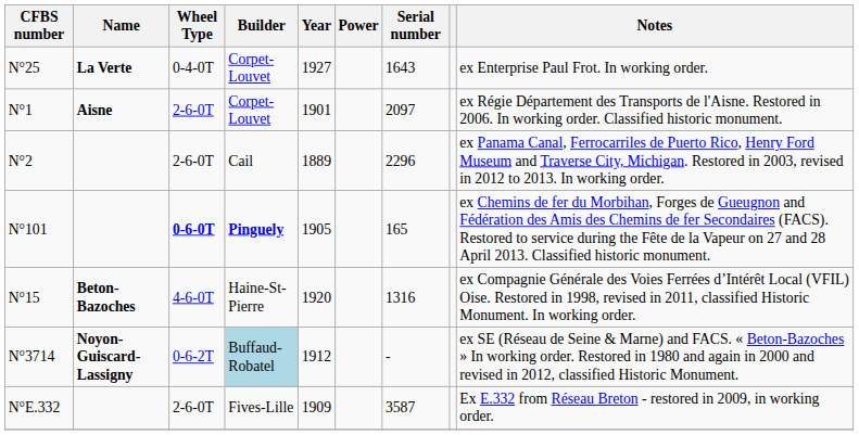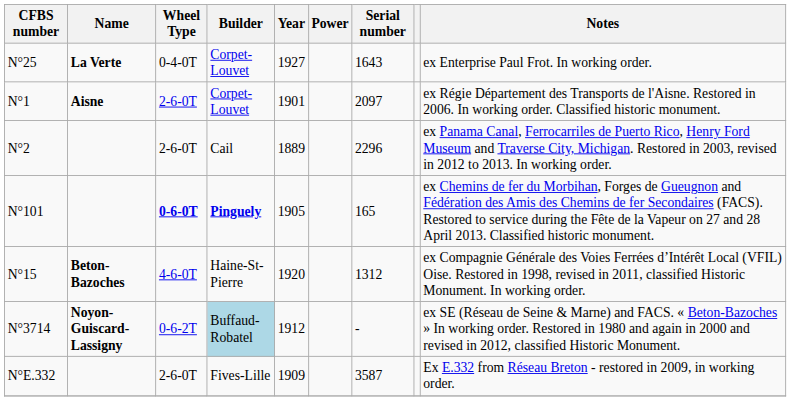N°15 | Serial number: 1316 -> 1312
